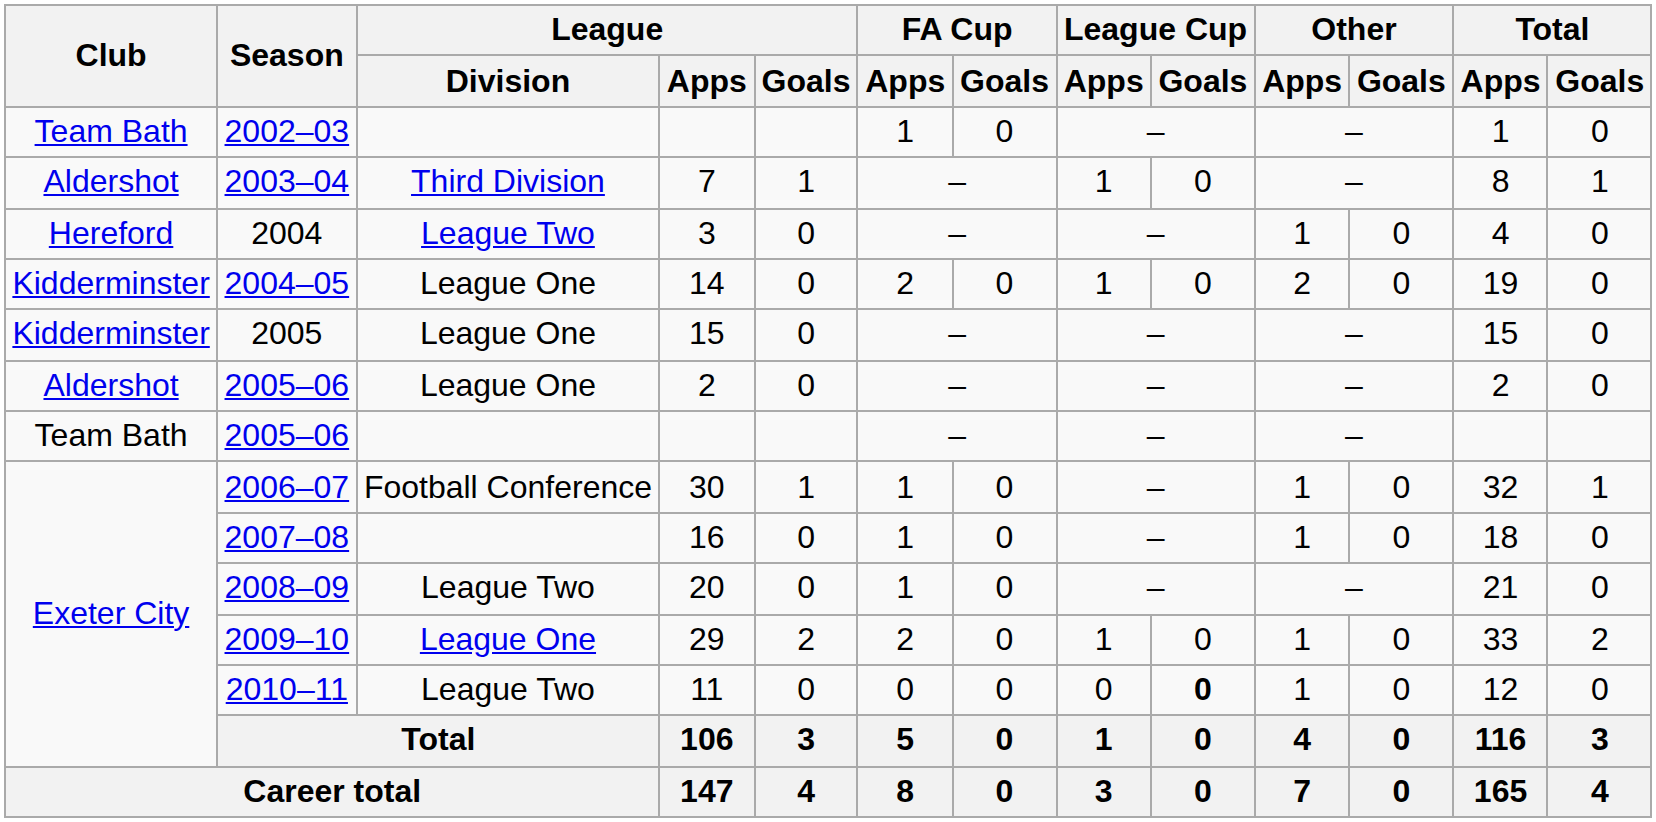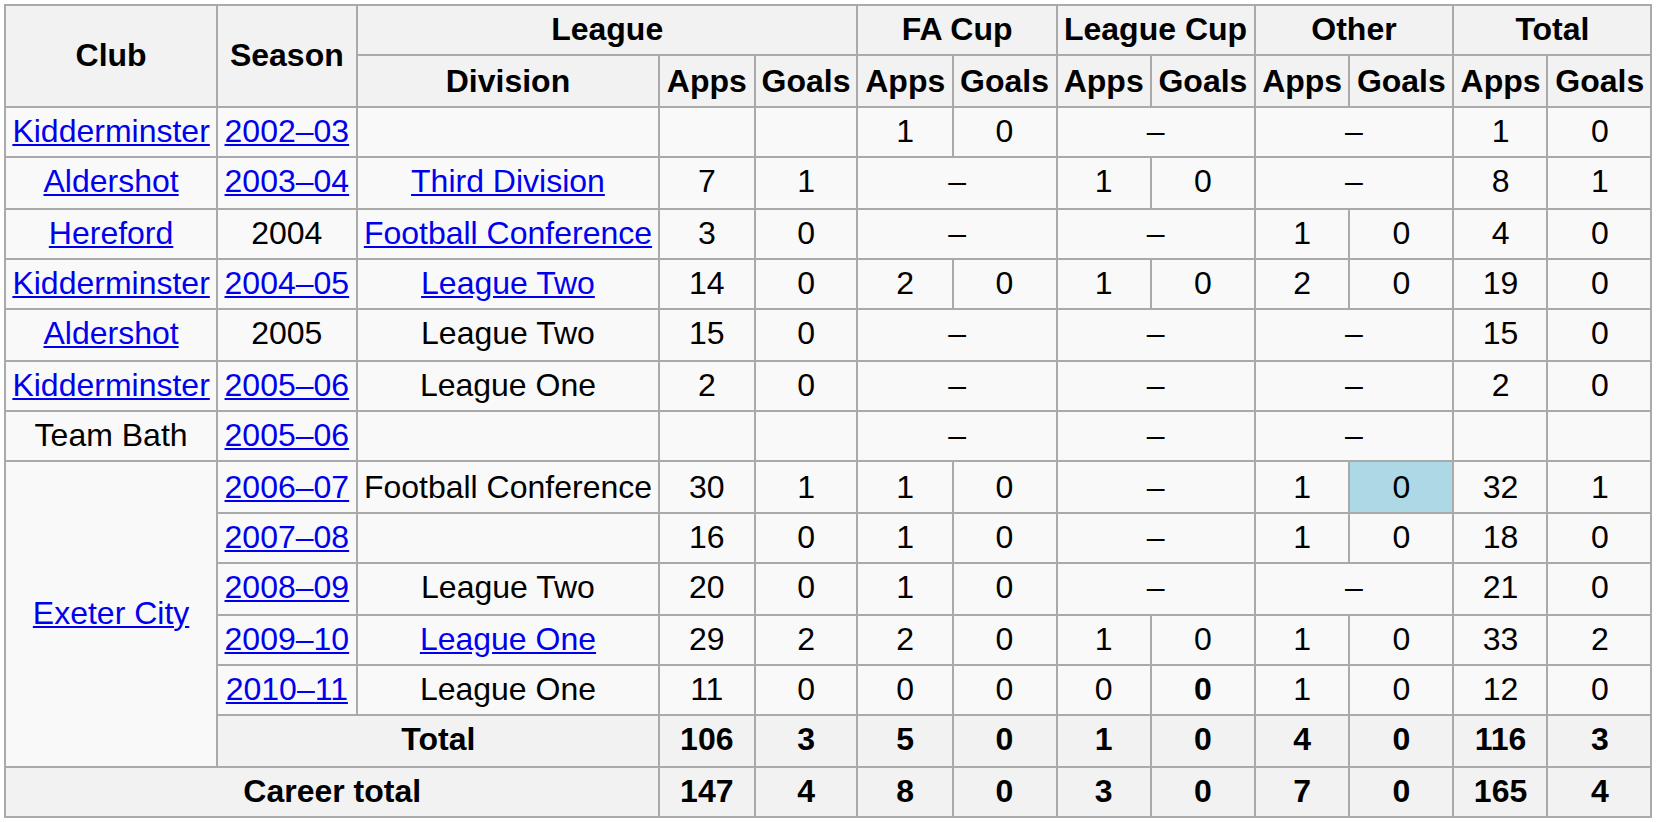2002–03 | Club: Team Bath -> Kidderminster
2004 | League / Division: League Two -> Football Conference
2004–05 | League / Division: League One -> League Two
2005 | Club: Kidderminster -> Aldershot
2005 | League / Division: League One -> League Two
2005–06 / 2 | Club: Aldershot -> Kidderminster
2006–07 | Other / Goals: no background -> lightblue background
2010–11 | League / Division: League Two -> League One
